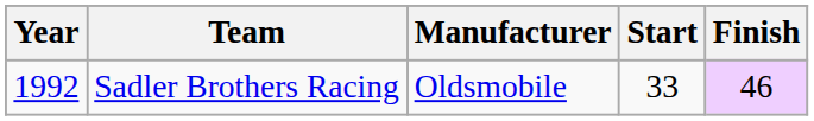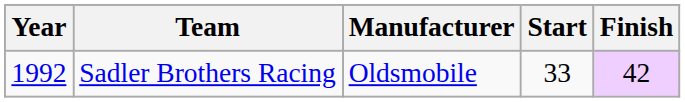Sadler Brothers Racing | Finish: 46 -> 42
